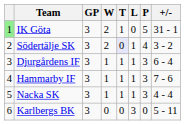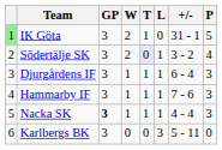columns swapped: +/- <-> P
Nacka SK | GP: normal -> bold
